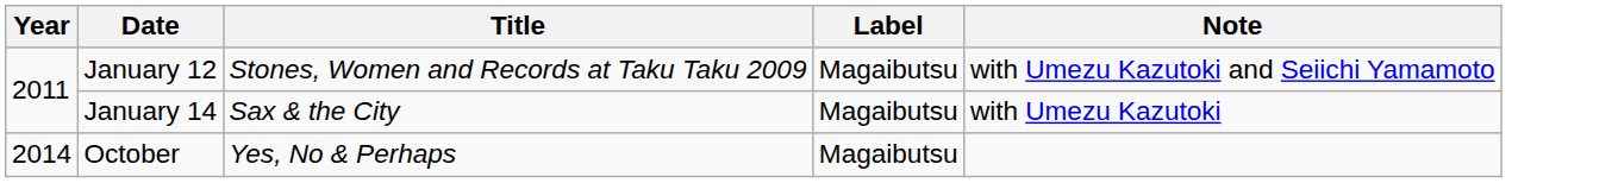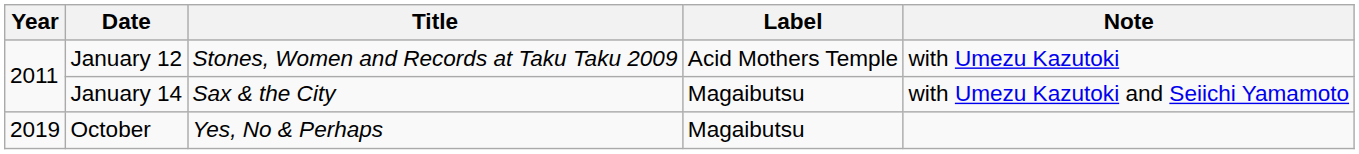January 12 | Label: Magaibutsu -> Acid Mothers Temple
January 12 | Note: with Umezu Kazutoki and Seiichi Yamamoto -> with Umezu Kazutoki
January 14 | Note: with Umezu Kazutoki -> with Umezu Kazutoki and Seiichi Yamamoto
October | Year: 2014 -> 2019
